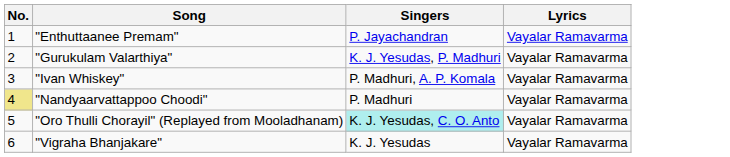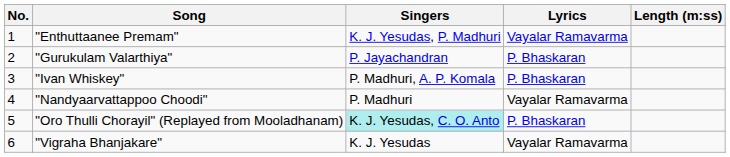+ column: Length (m:ss)
"Enthuttaanee Premam" | Singers: P. Jayachandran -> K. J. Yesudas, P. Madhuri
"Gurukulam Valarthiya" | Singers: K. J. Yesudas, P. Madhuri -> P. Jayachandran
"Gurukulam Valarthiya" | Lyrics: Vayalar Ramavarma -> P. Bhaskaran
"Ivan Whiskey" | Lyrics: Vayalar Ramavarma -> P. Bhaskaran
"Nandyaarvattappoo Choodi" | No.: khaki background -> no background
"Oro Thulli Chorayil" (Replayed from Mooladhanam) | Lyrics: Vayalar Ramavarma -> P. Bhaskaran
